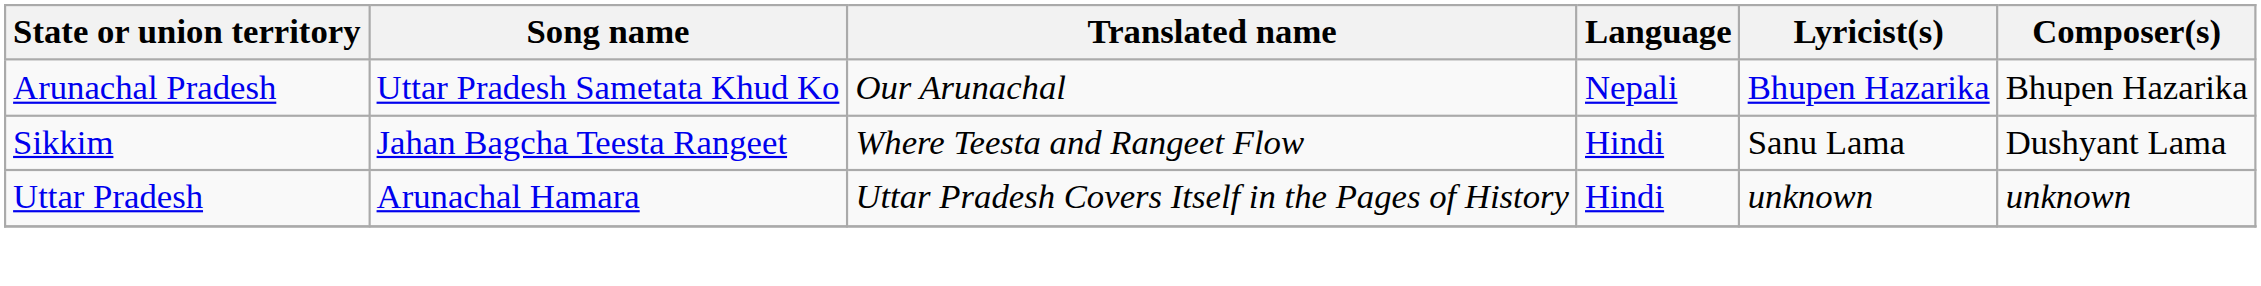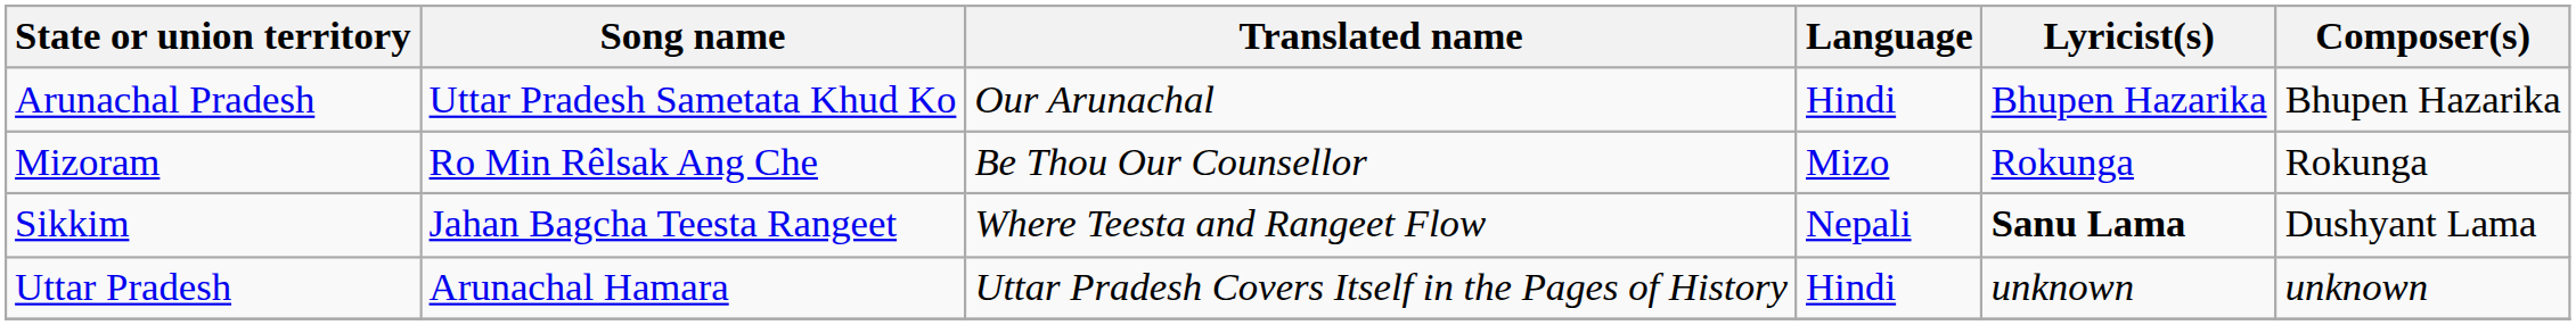Arunachal Pradesh | Language: Nepali -> Hindi
+ row: Mizoram | Ro Min Rêlsak Ang Che | Be Thou Our Counsellor | Mizo | Rokunga | Rokunga
Sikkim | Language: Hindi -> Nepali
Sikkim | Lyricist(s): normal -> bold
